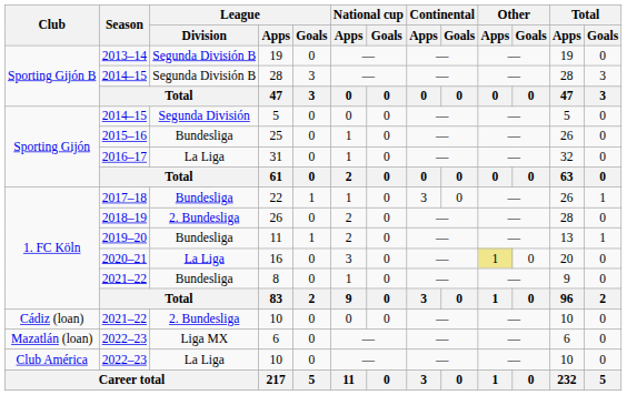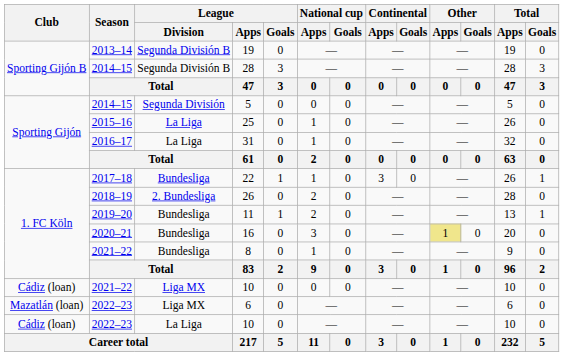25 | League / Division: Bundesliga -> La Liga
16 | League / Division: La Liga -> Bundesliga
2021–22 / 10 | League / Division: 2. Bundesliga -> Liga MX
2022–23 / 10 | Club: Club América -> Cádiz (loan)
